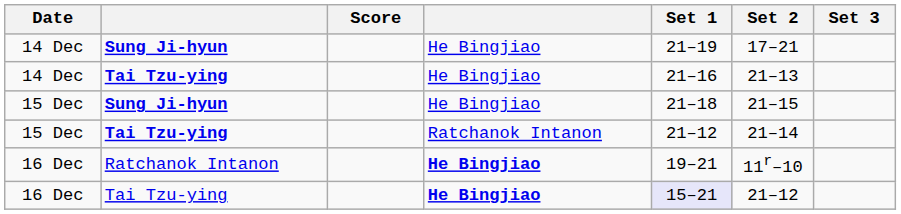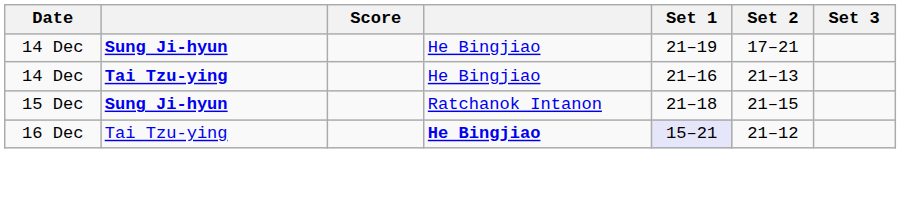15 Dec / Sung Ji-hyun | column 4: He Bingjiao -> Ratchanok Intanon
- row: 15 Dec | Tai Tzu-ying | Ratchanok Intanon | 21–12 | 21–14
- row: 16 Dec | Ratchanok Intanon | He Bingjiao | 19–21 | 11r–10
